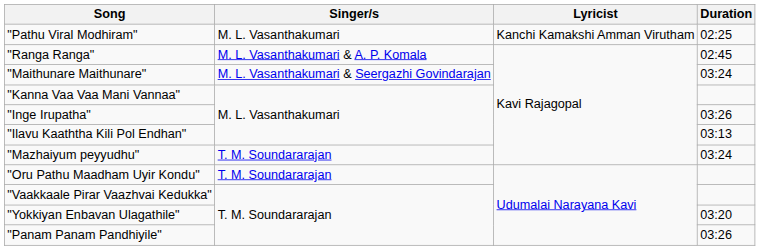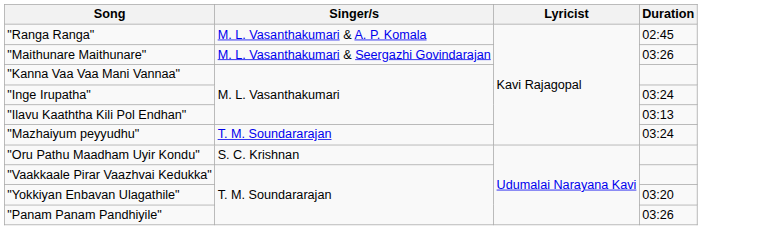- row: "Pathu Viral Modhiram" | M. L. Vasanthakumari | Kanchi Kamakshi Amman Virutham | 02:25
"Maithunare Maithunare" | Duration: 03:24 -> 03:26
"Inge Irupatha" | Duration: 03:26 -> 03:24
"Oru Pathu Maadham Uyir Kondu" | Singer/s: T. M. Soundararajan -> S. C. Krishnan
